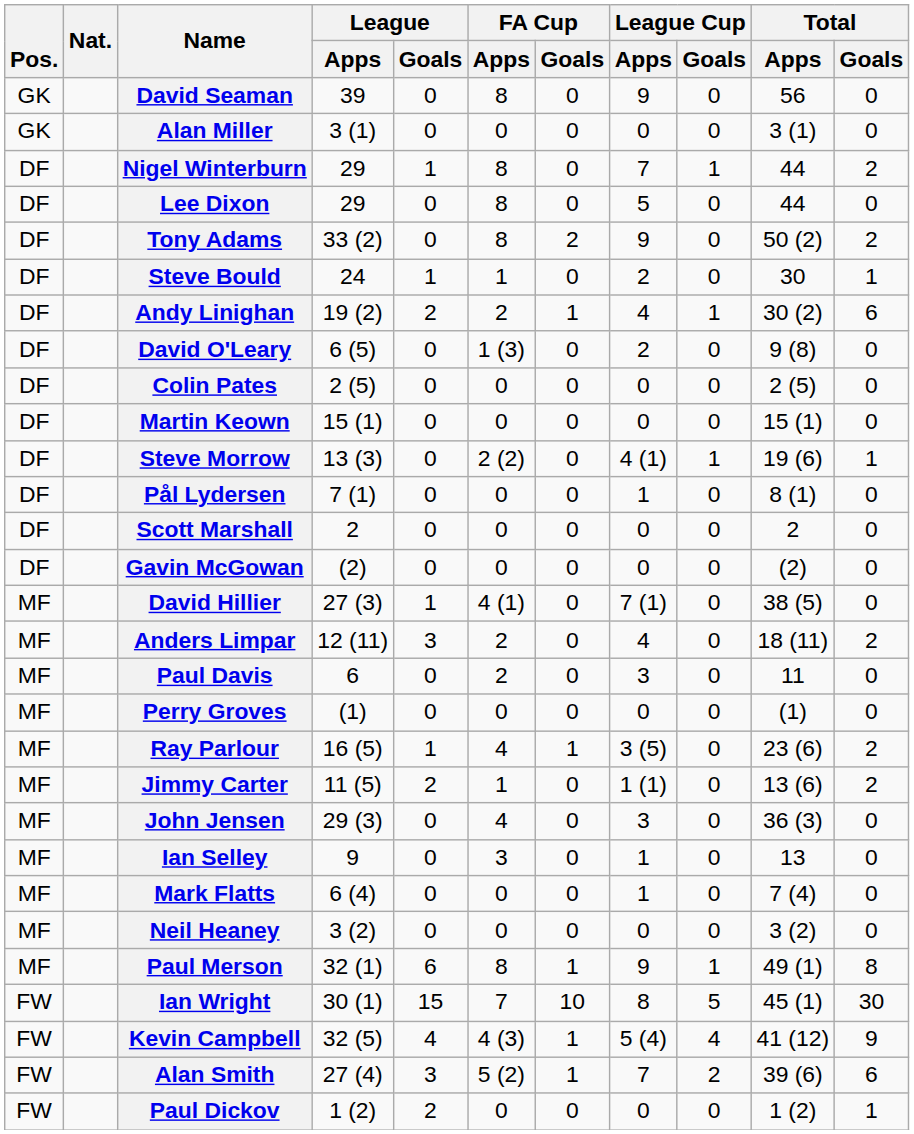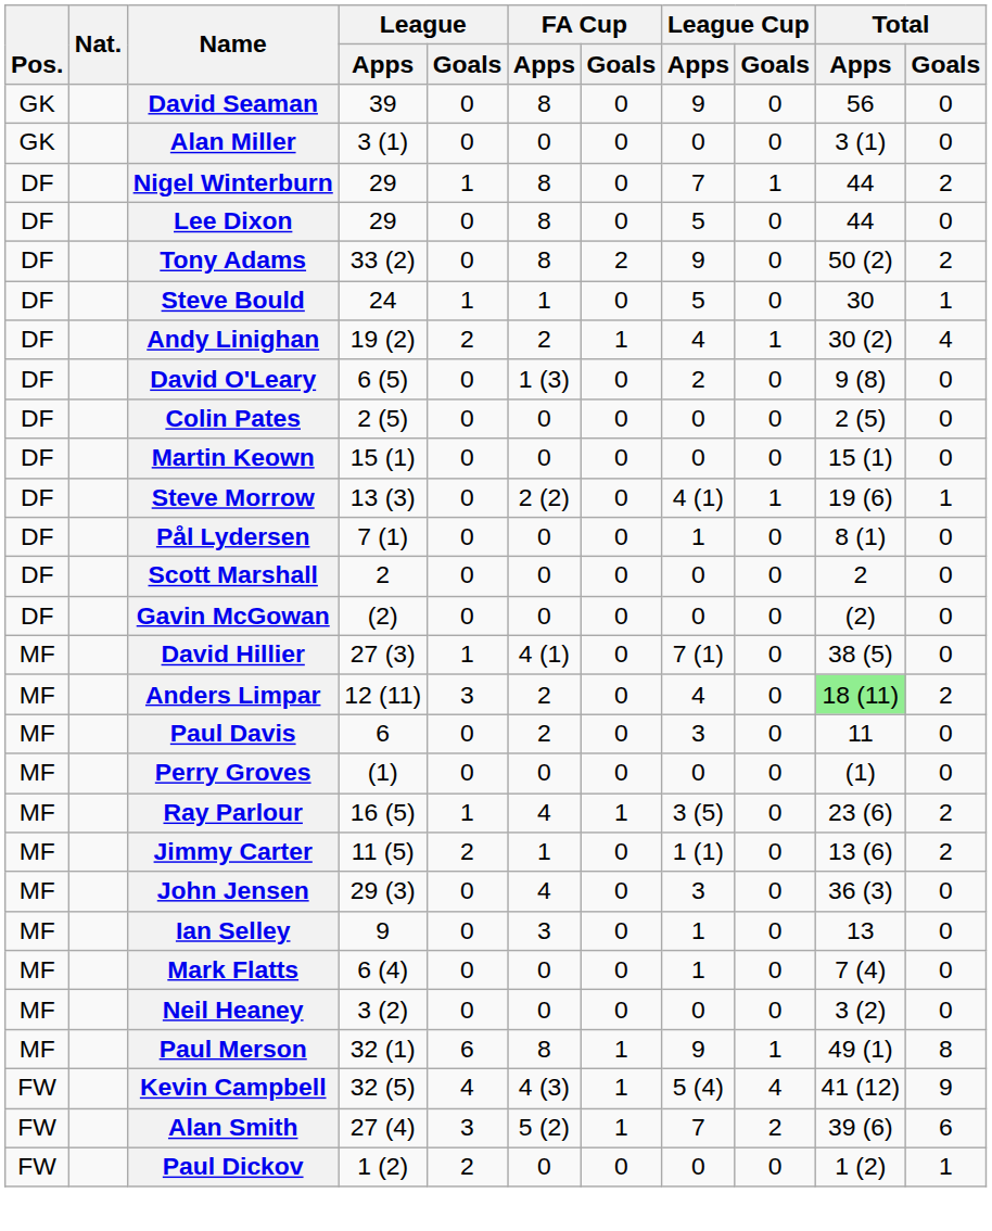Steve Bould | League Cup / Apps: 2 -> 5
Andy Linighan | Total / Goals: 6 -> 4
Anders Limpar | Total / Apps: no background -> lightgreen background
- row: FW | Ian Wright | 30 (1) | 15 | 7 | 10 | 8 | 5 | 45 (1) | 30
